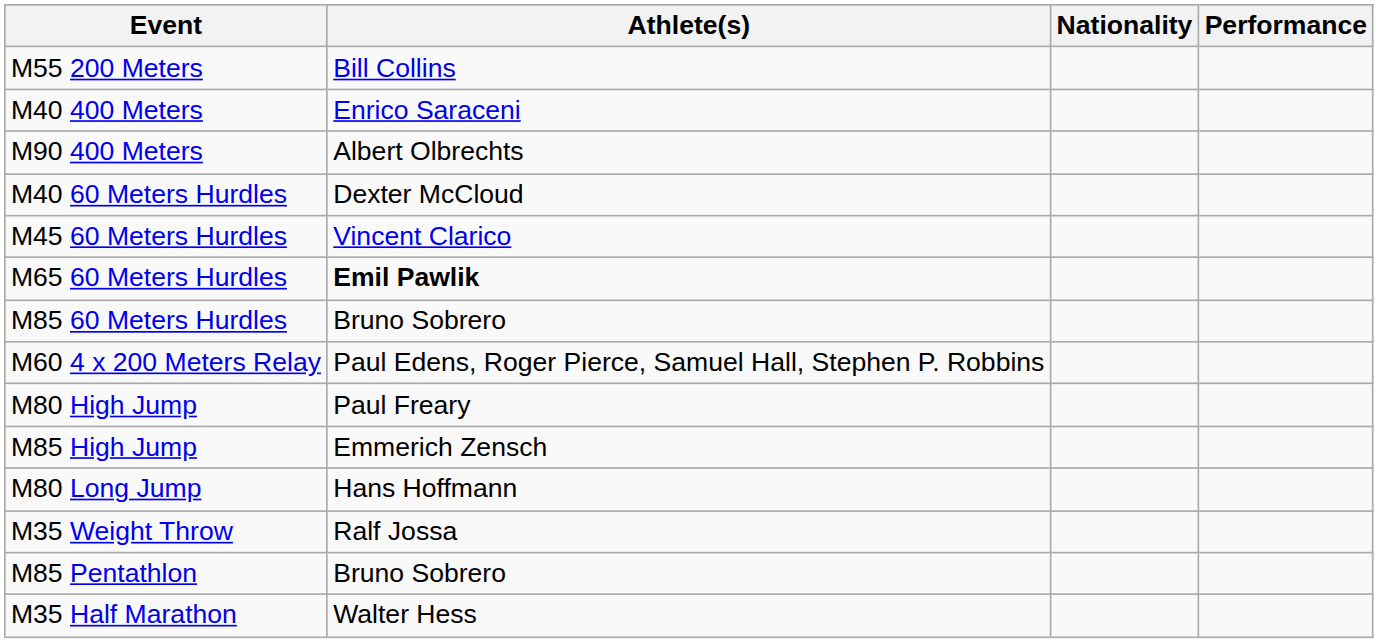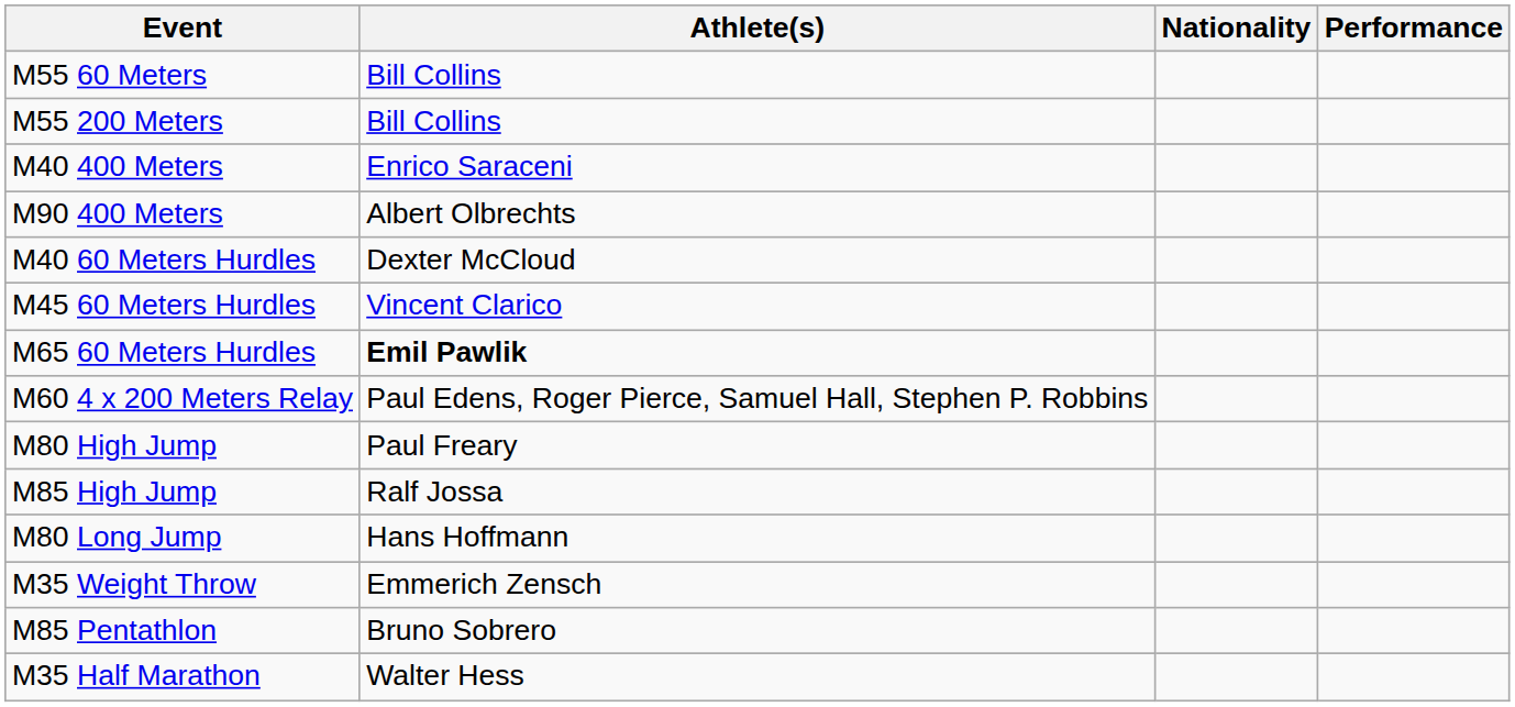+ row: M55 60 Meters | Bill Collins
- row: M85 60 Meters Hurdles | Bruno Sobrero
M85 High Jump | Athlete(s): Emmerich Zensch -> Ralf Jossa
M35 Weight Throw | Athlete(s): Ralf Jossa -> Emmerich Zensch
